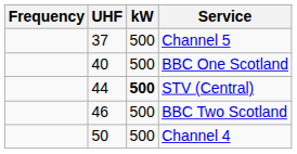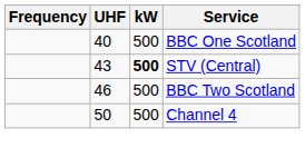- row: 37 | 500 | Channel 5
STV (Central) | UHF: 44 -> 43
